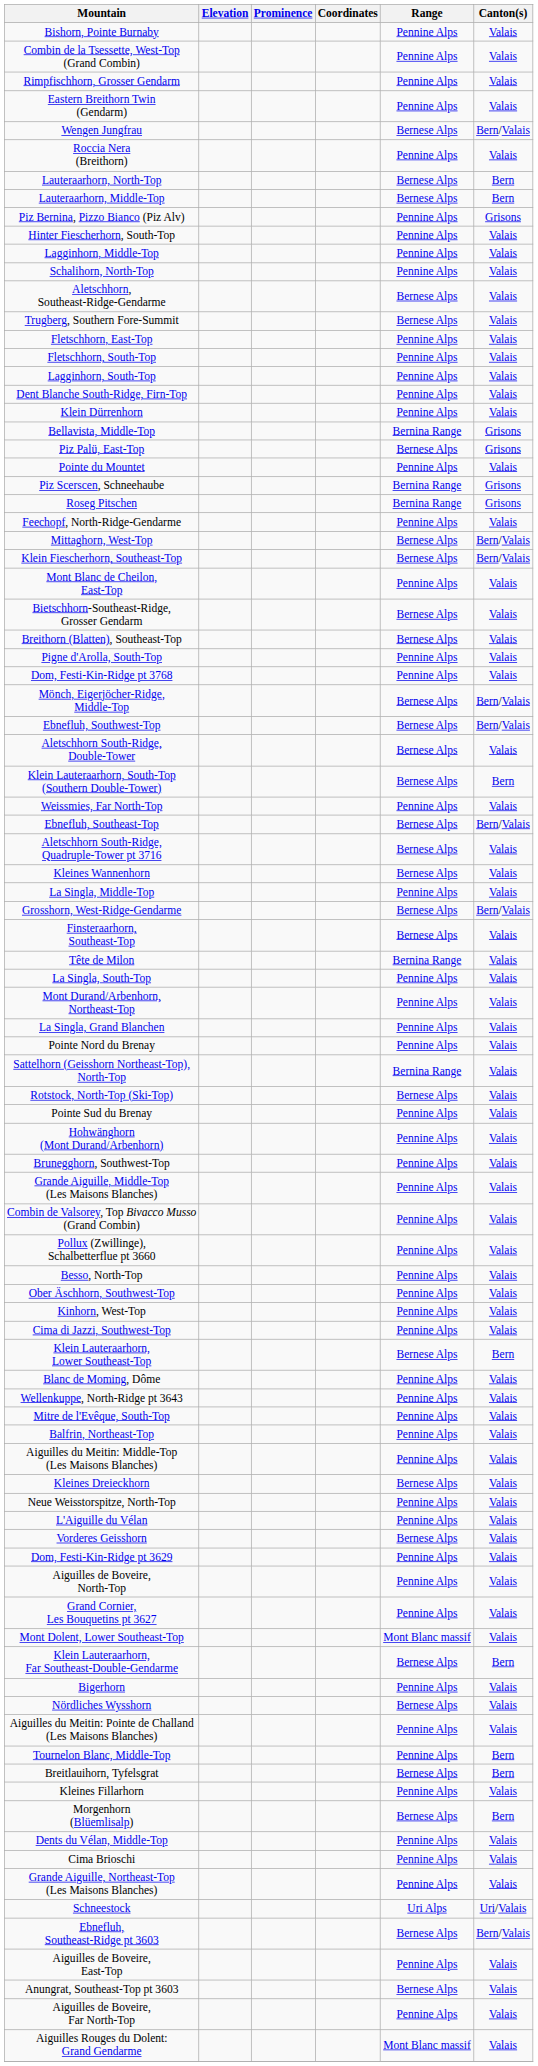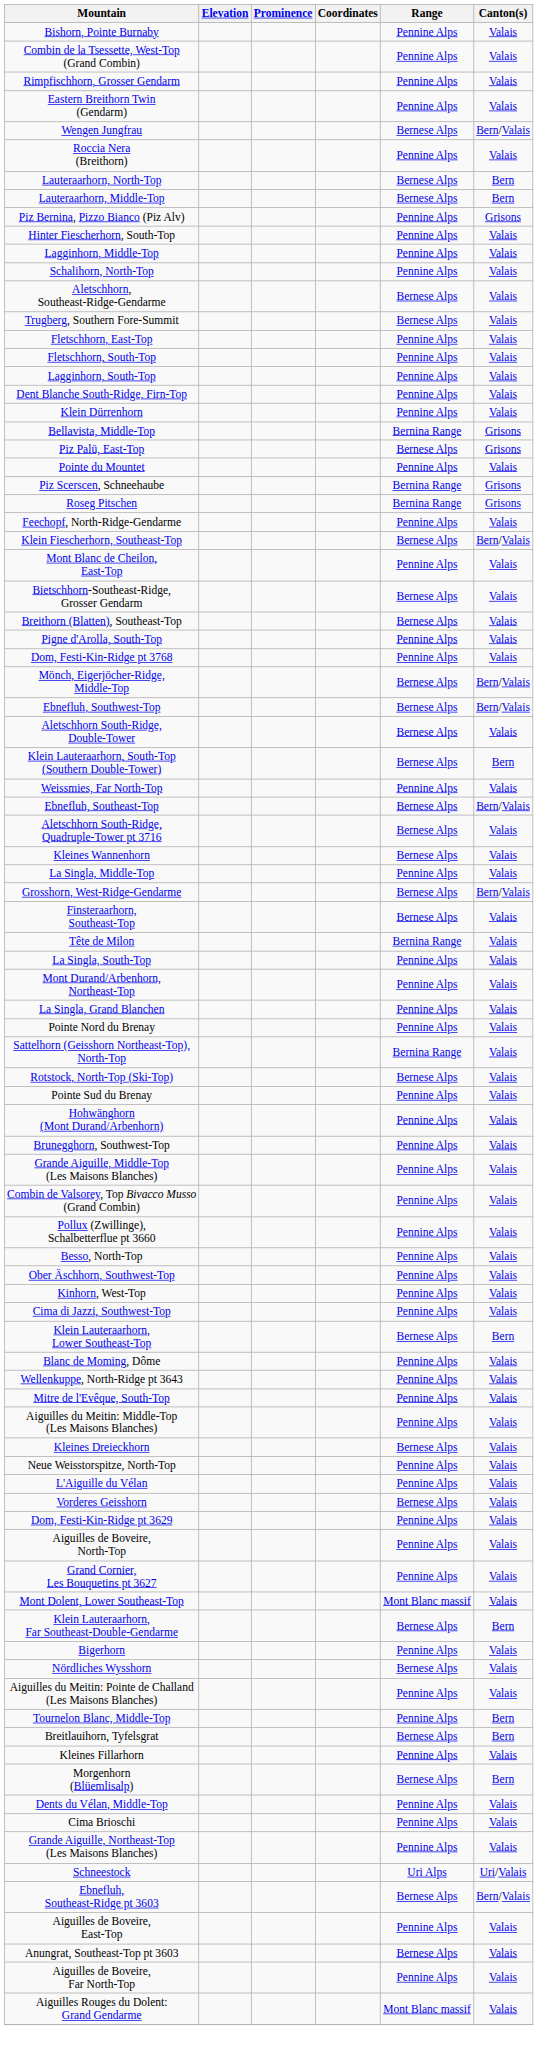- row: Mittaghorn, West-Top | Bernese Alps | Bern/Valais
- row: Balfrin, Northeast-Top | Pennine Alps | Valais
